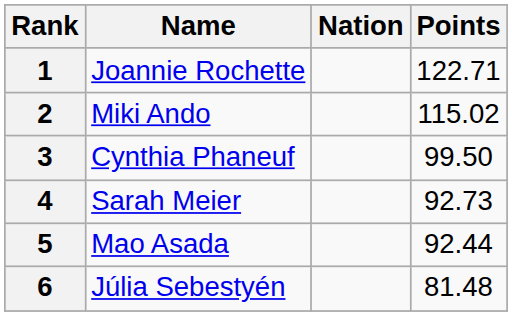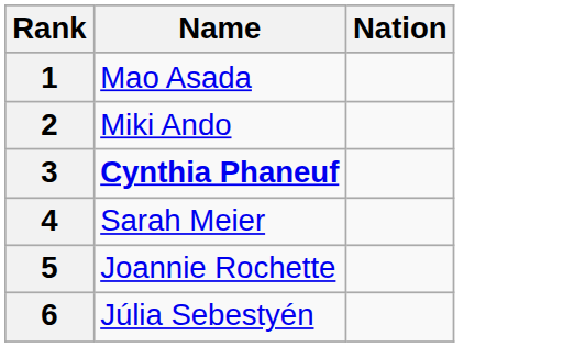- column: Points | 122.71 | 115.02 | 99.50 | 92.73 | 92.44 | 81.48
1 | Name: Joannie Rochette -> Mao Asada
3 | Name: normal -> bold
5 | Name: Mao Asada -> Joannie Rochette
